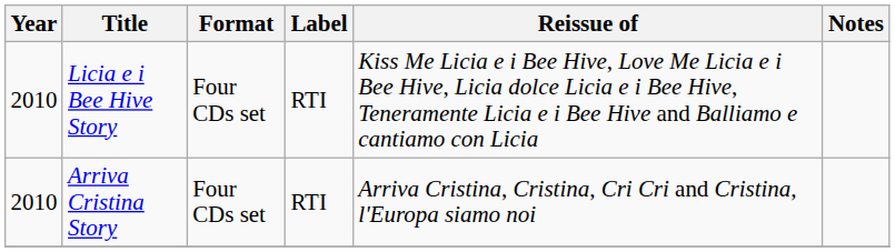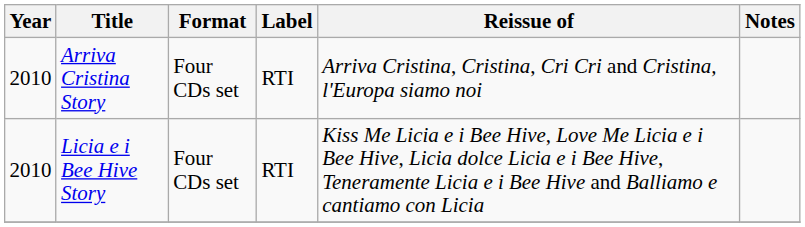rows swapped: Licia e i Bee Hive Story <-> Arriva Cristina Story
